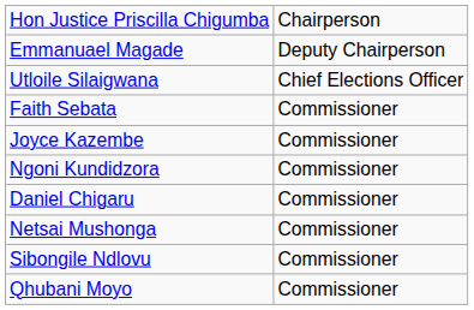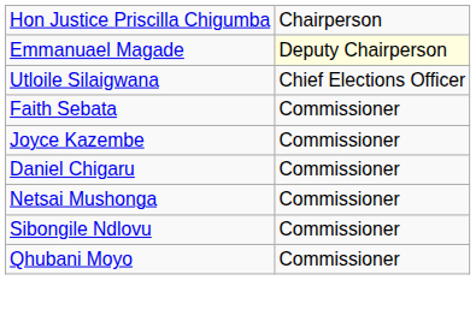Emmanuael Magade | column 2: no background -> lightyellow background
- row: Ngoni Kundidzora | Commissioner
